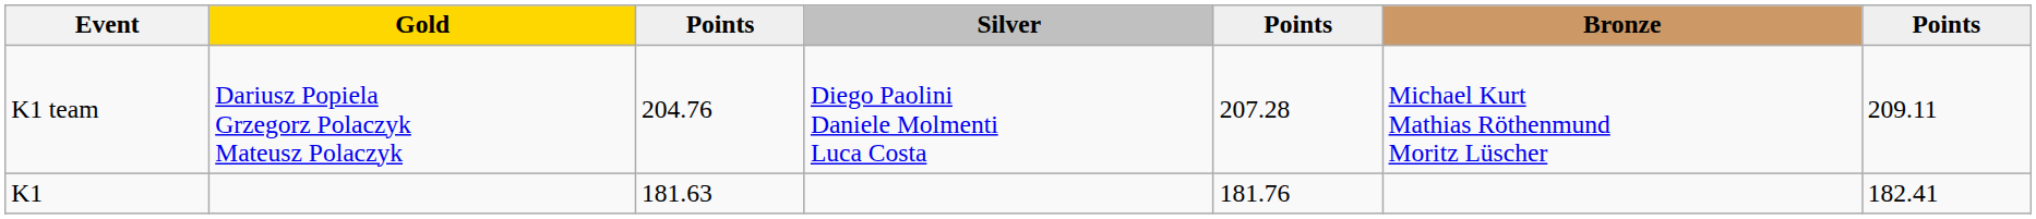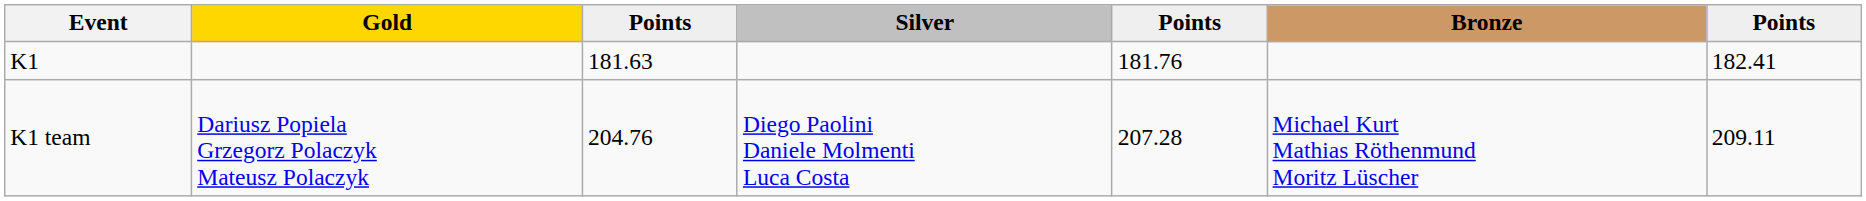rows swapped: K1 <-> K1 team
